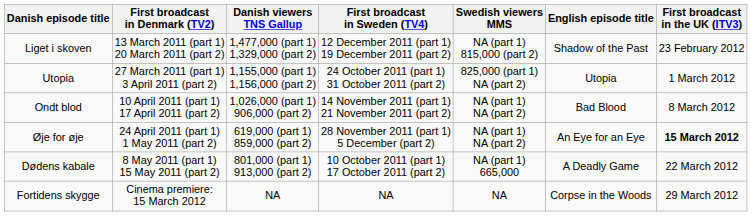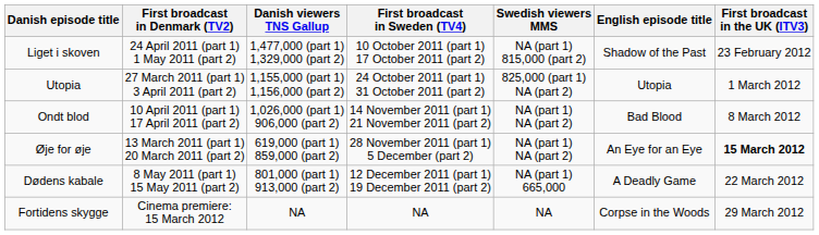Liget i skoven | First broadcast in Denmark (TV2): 13 March 2011 (part 1) 20 March 2011 (part 2) -> 24 April 2011 (part 1) 1 May 2011 (part 2)
Liget i skoven | First broadcast in Sweden (TV4): 12 December 2011 (part 1) 19 December 2011 (part 2) -> 10 October 2011 (part 1) 17 October 2011 (part 2)
Øje for øje | First broadcast in Denmark (TV2): 24 April 2011 (part 1) 1 May 2011 (part 2) -> 13 March 2011 (part 1) 20 March 2011 (part 2)
Dødens kabale | First broadcast in Sweden (TV4): 10 October 2011 (part 1) 17 October 2011 (part 2) -> 12 December 2011 (part 1) 19 December 2011 (part 2)
